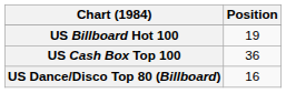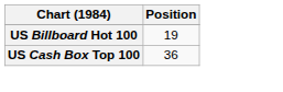- row: US Dance/Disco Top 80 (Billboard) | 16
